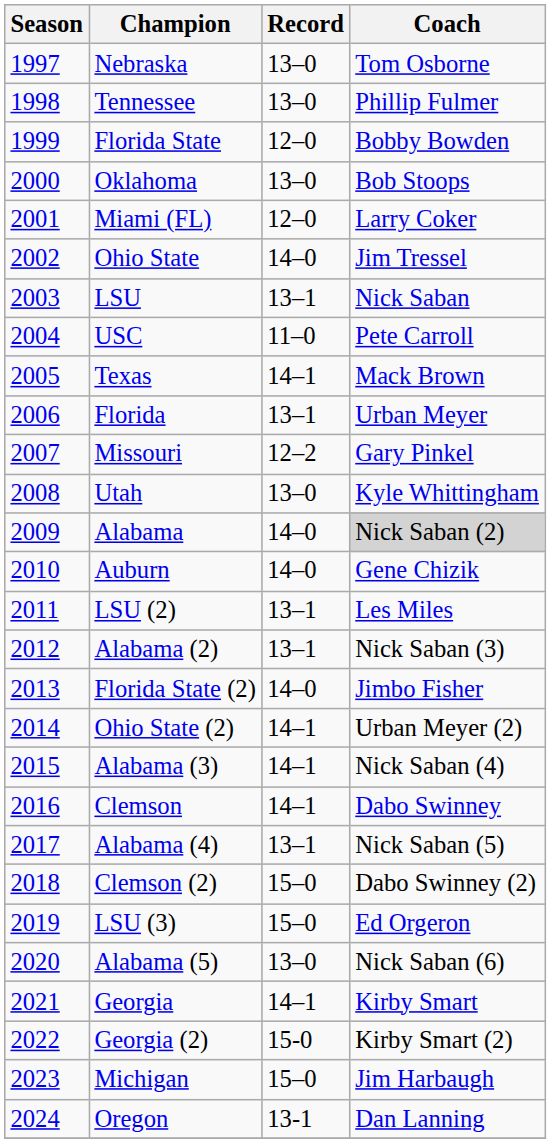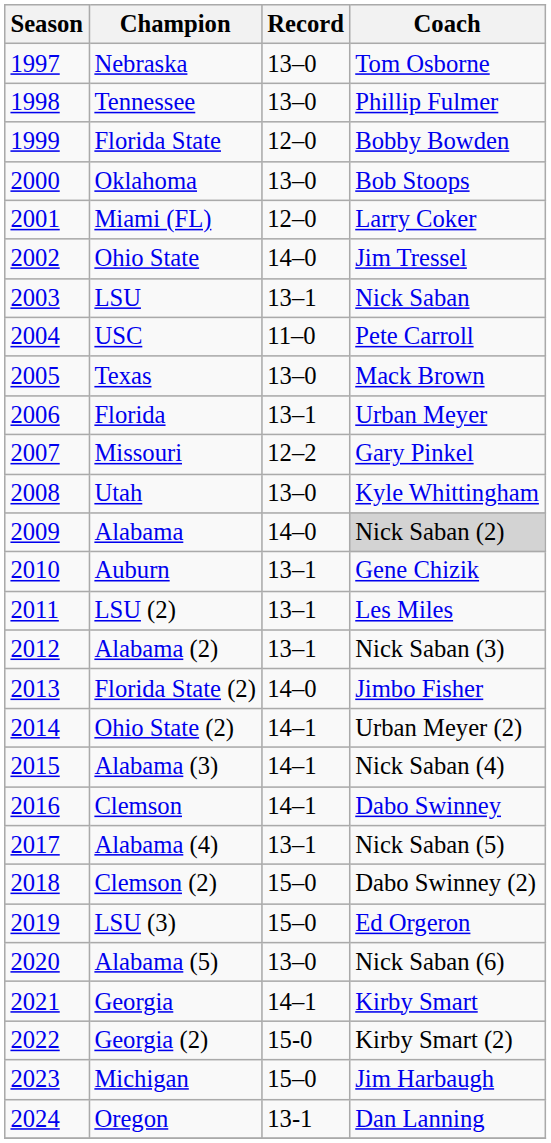Texas | Record: 14–1 -> 13–0
Auburn | Record: 14–0 -> 13–1
